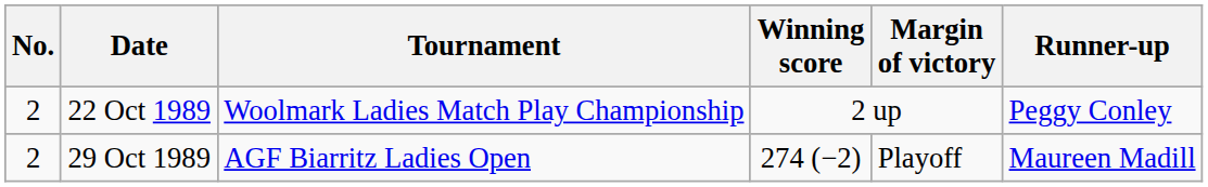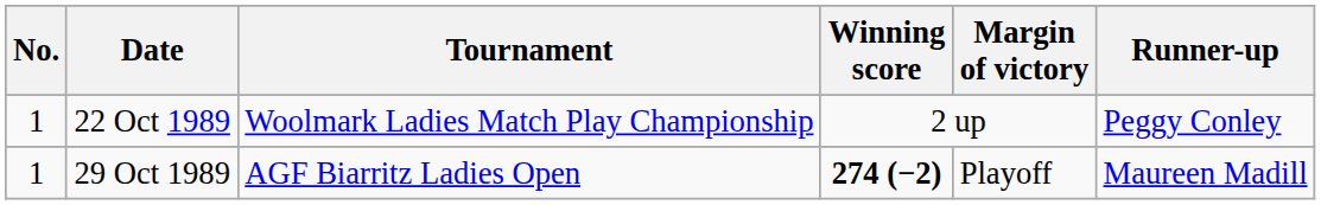22 Oct 1989 | No.: 2 -> 1
29 Oct 1989 | No.: 2 -> 1
29 Oct 1989 | Winning score: normal -> bold
